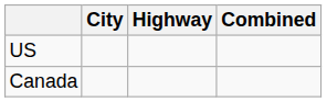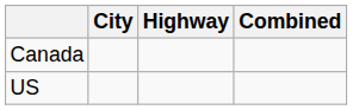rows swapped: US <-> Canada
